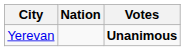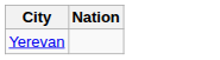- column: Votes | Unanimous
